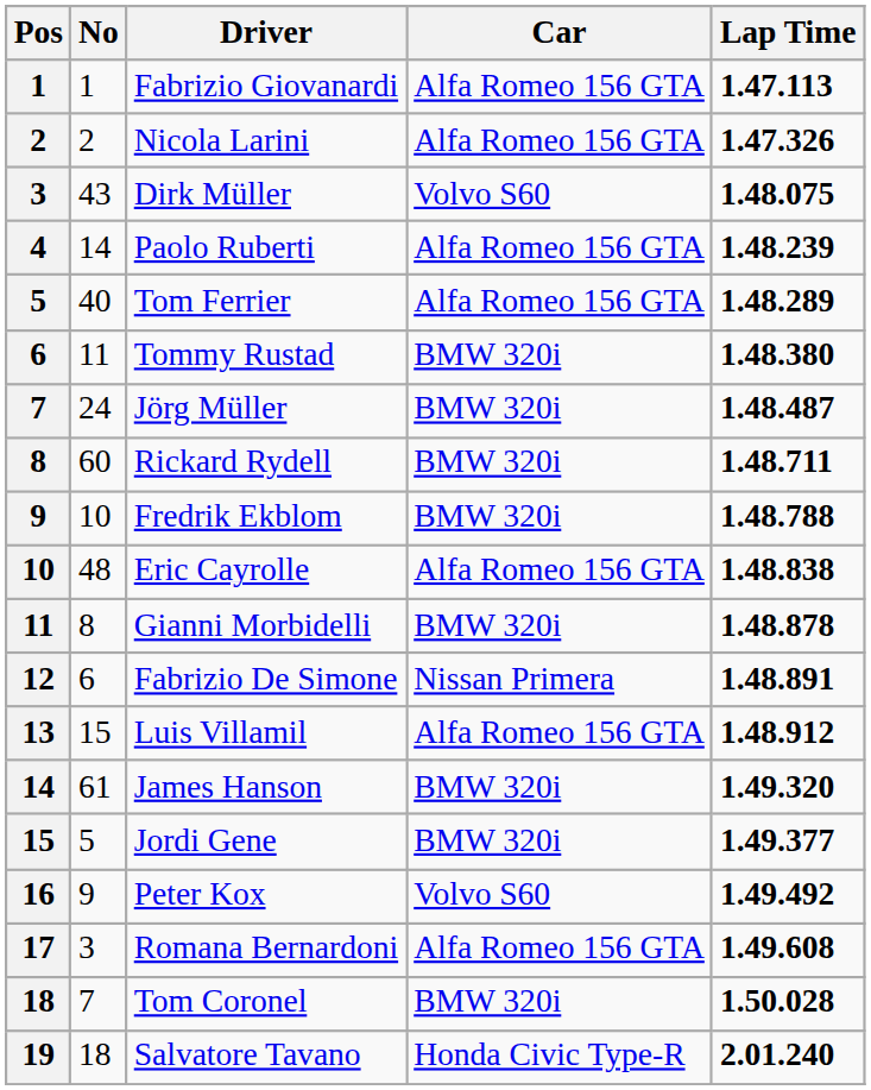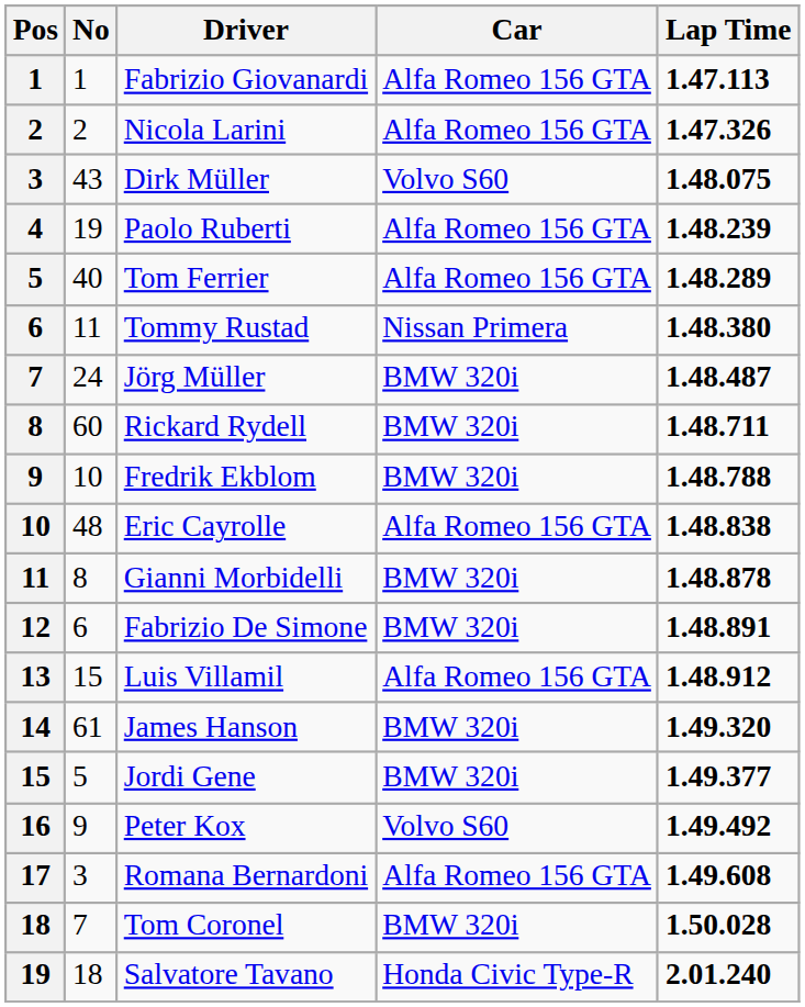Paolo Ruberti | No: 14 -> 19
Tommy Rustad | Car: BMW 320i -> Nissan Primera
Fabrizio De Simone | Car: Nissan Primera -> BMW 320i
